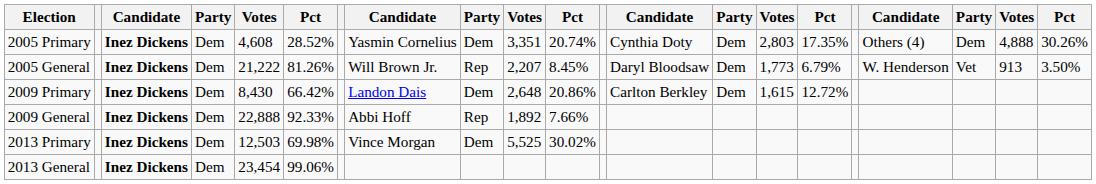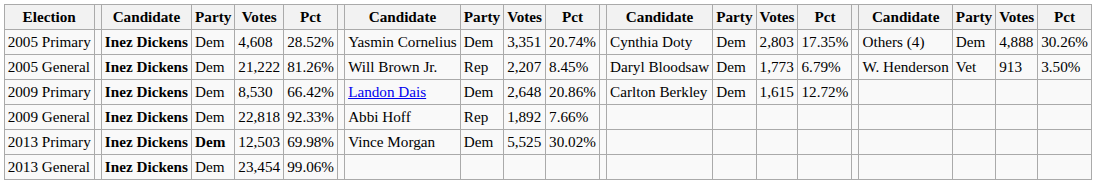2009 Primary | column 5: 8,430 -> 8,530
2009 General | column 5: 22,888 -> 22,818
2013 Primary | column 4: normal -> bold
